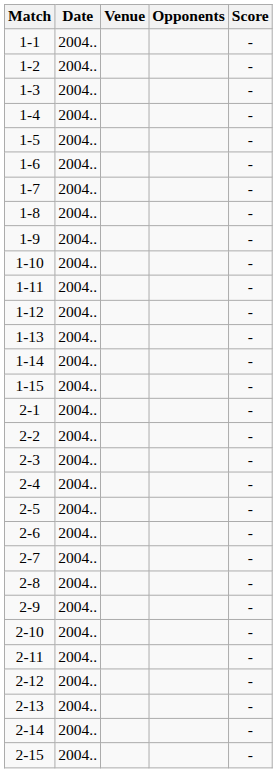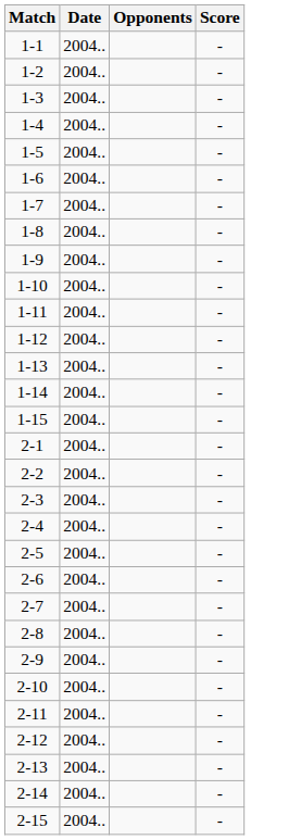- column: Venue
